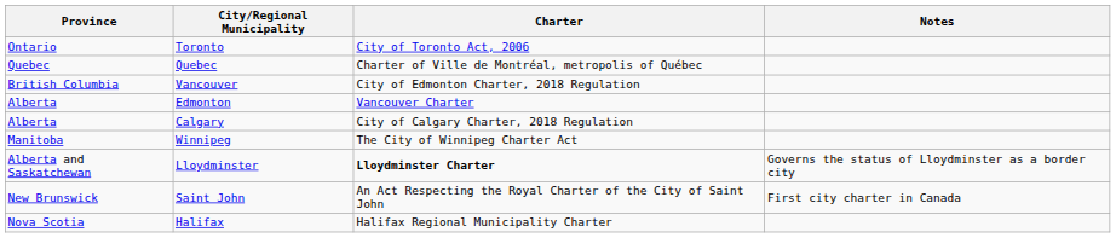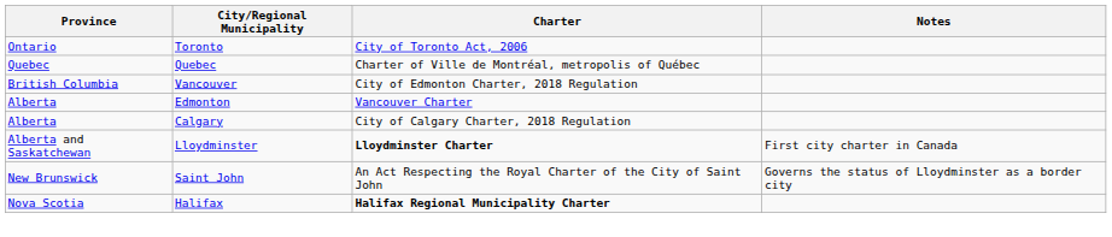- row: Manitoba | Winnipeg | The City of Winnipeg Charter Act
Lloydminster | Notes: Governs the status of Lloydminster as a border city -> First city charter in Canada
Saint John | Notes: First city charter in Canada -> Governs the status of Lloydminster as a border city
Halifax | Charter: normal -> bold
